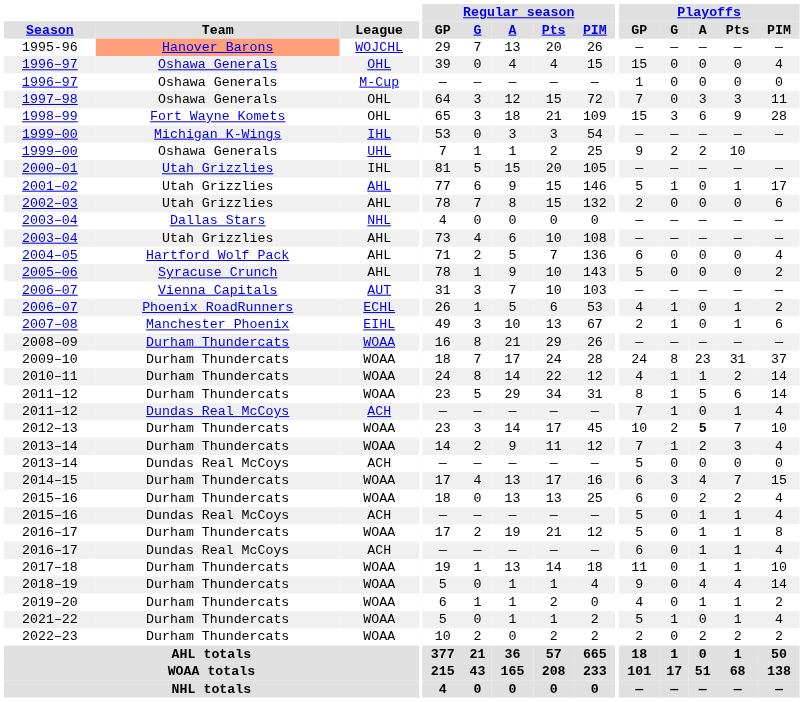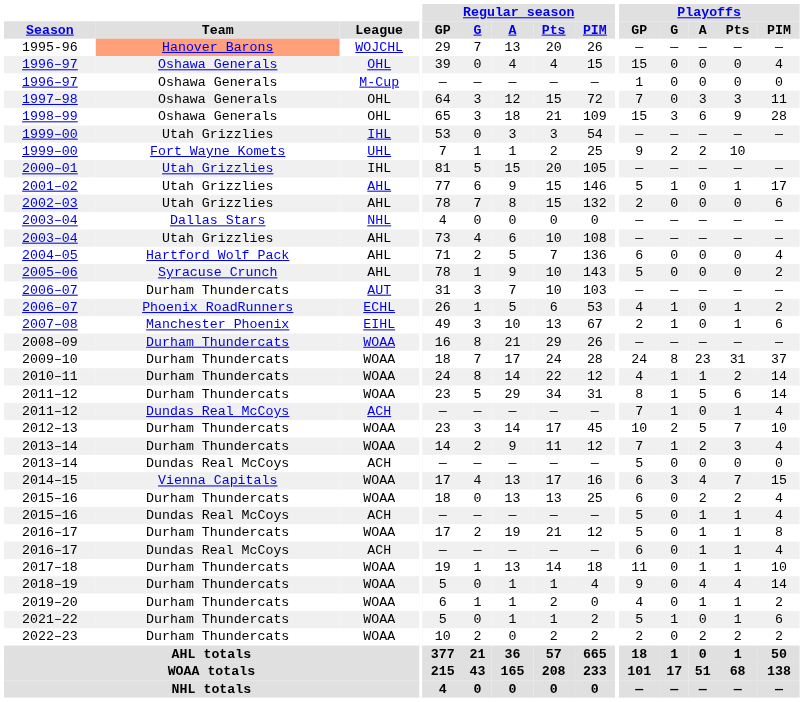1998–99 | Team: Fort Wayne Komets -> Oshawa Generals
1999–00 / IHL | Team: Michigan K-Wings -> Utah Grizzlies
1999–00 / UHL | Team: Oshawa Generals -> Fort Wayne Komets
2006–07 / AUT | Team: Vienna Capitals -> Durham Thundercats
2012–13 | Playoffs / A: bold -> normal
2014–15 | Team: Durham Thundercats -> Vienna Capitals
2021–22 | Playoffs / PIM: 4 -> 6
